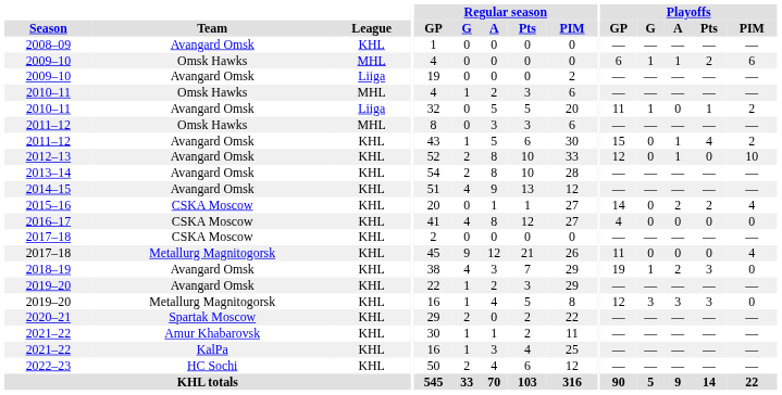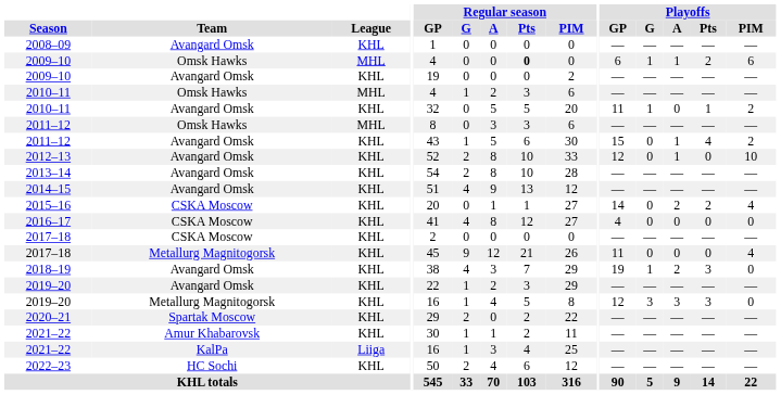2009–10 / Omsk Hawks | Regular season / Pts: normal -> bold
2009–10 / Avangard Omsk | League: Liiga -> KHL
2010–11 / Avangard Omsk | League: Liiga -> KHL
2021–22 / KalPa | League: KHL -> Liiga
